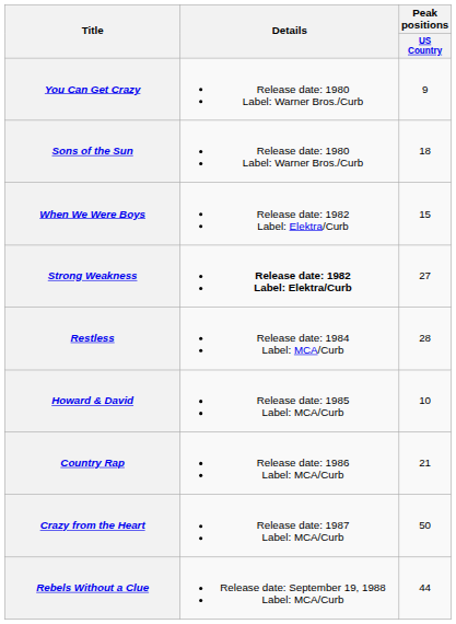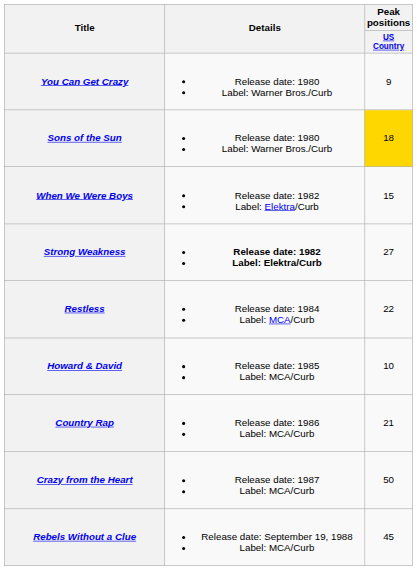Sons of the Sun | Peak positions / US Country: no background -> gold background
Restless | Peak positions / US Country: 28 -> 22
Rebels Without a Clue | Peak positions / US Country: 44 -> 45
